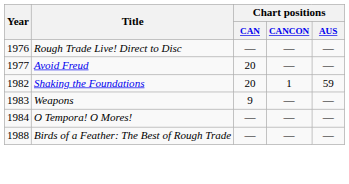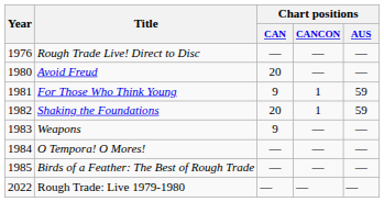Avoid Freud | Year: 1977 -> 1980
+ row: 1981 | For Those Who Think Young | 9 | 1 | 59
Birds of a Feather: The Best of Rough Trade | Year: 1988 -> 1985
+ row: 2022 | Rough Trade: Live 1979-1980 | — | — | —
